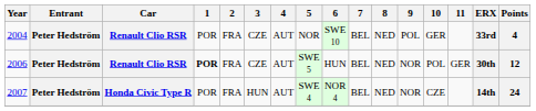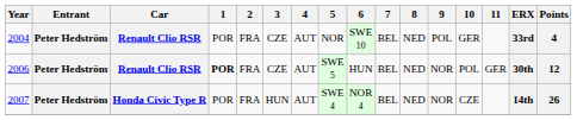2007 | Points: 24 -> 26
